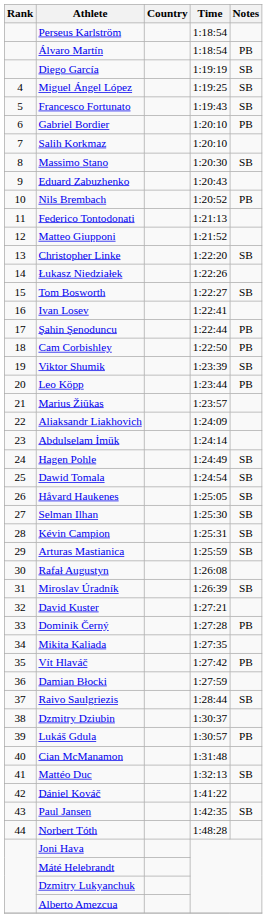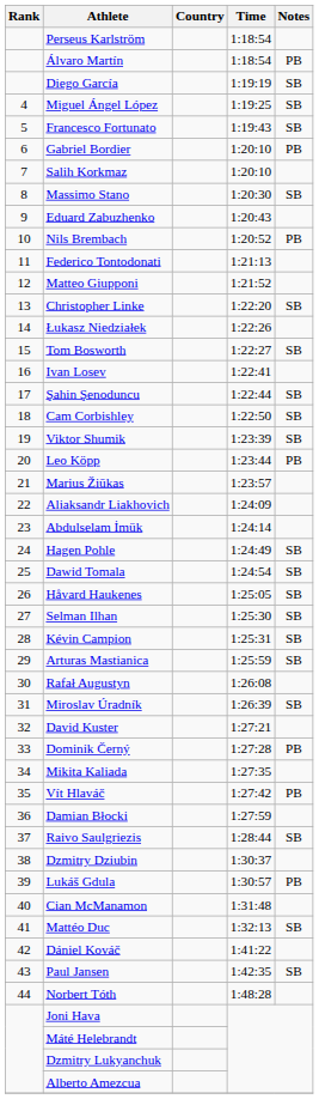Şahin Şenoduncu | Notes: PB -> SB
Cam Corbishley | Notes: PB -> SB
